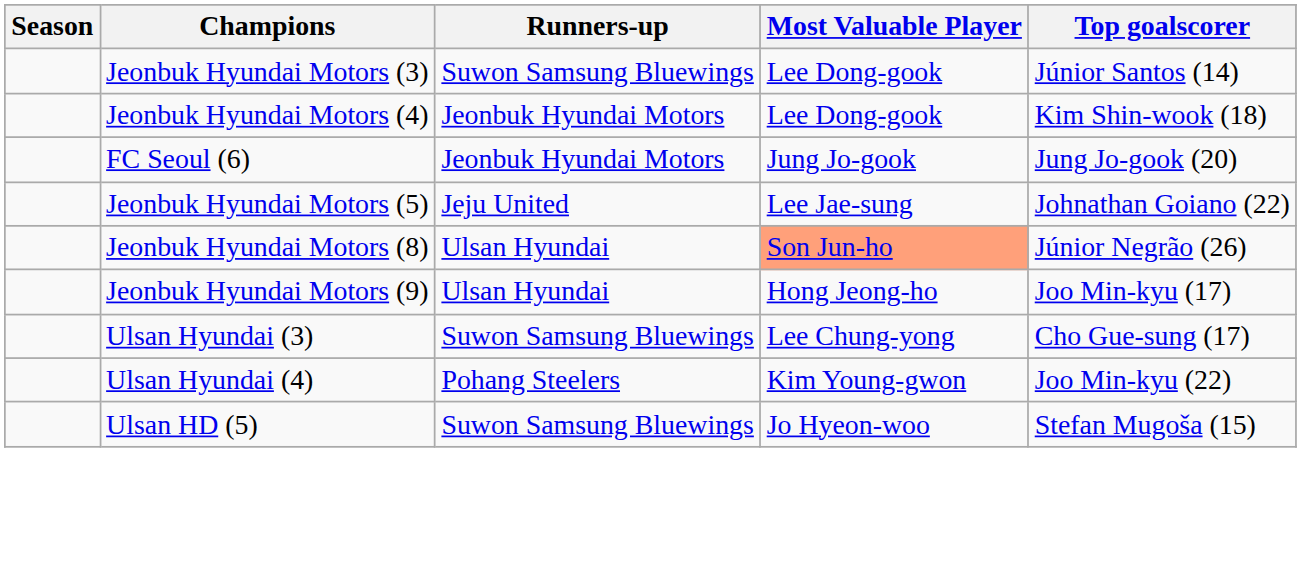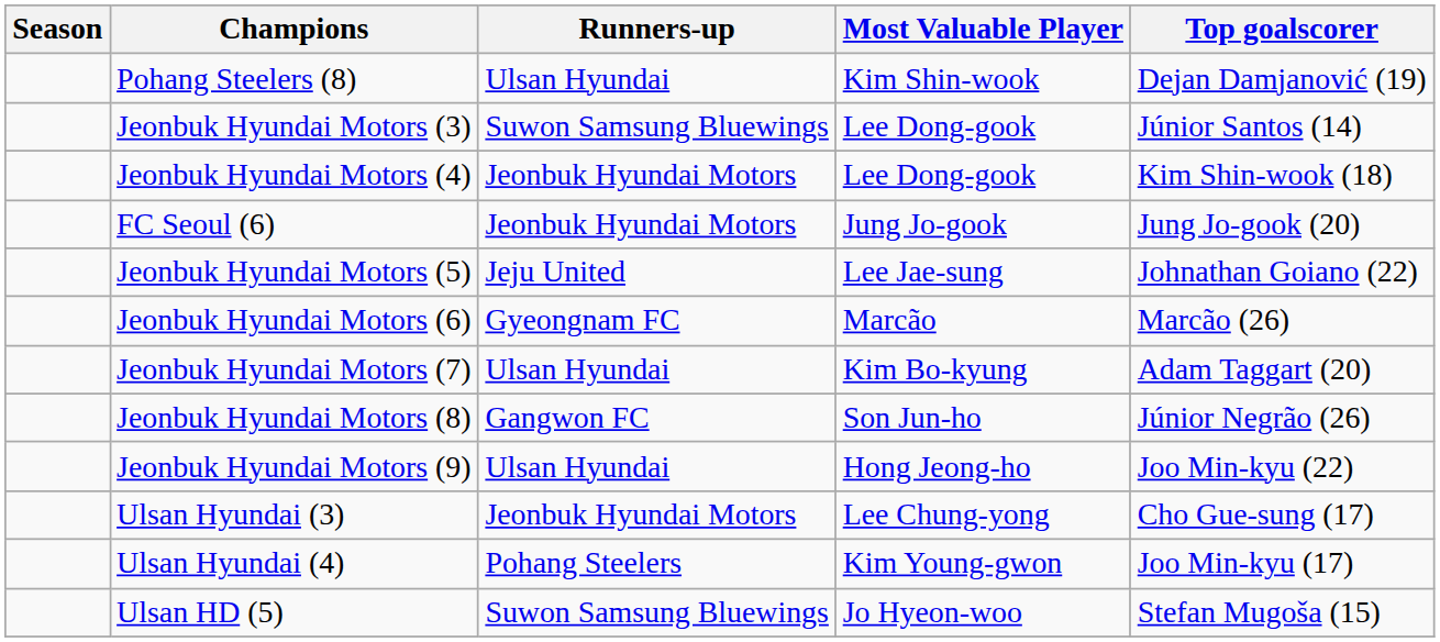+ row: Pohang Steelers (8) | Ulsan Hyundai | Kim Shin-wook | Dejan Damjanović (19)
+ row: Jeonbuk Hyundai Motors (6) | Gyeongnam FC | Marcão | Marcão (26)
+ row: Jeonbuk Hyundai Motors (7) | Ulsan Hyundai | Kim Bo-kyung | Adam Taggart (20)
Jeonbuk Hyundai Motors (8) | Runners-up: Ulsan Hyundai -> Gangwon FC
Jeonbuk Hyundai Motors (8) | Most Valuable Player: lightsalmon background -> no background
Jeonbuk Hyundai Motors (9) | Top goalscorer: Joo Min-kyu (17) -> Joo Min-kyu (22)
Ulsan Hyundai (3) | Runners-up: Suwon Samsung Bluewings -> Jeonbuk Hyundai Motors
Ulsan Hyundai (4) | Top goalscorer: Joo Min-kyu (22) -> Joo Min-kyu (17)
